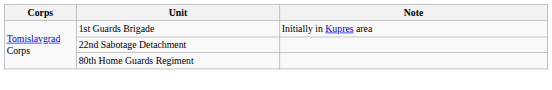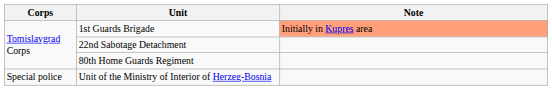1st Guards Brigade | Note: no background -> lightsalmon background
+ row: Special police | Unit of the Ministry of Interior of Herzeg-Bosnia
